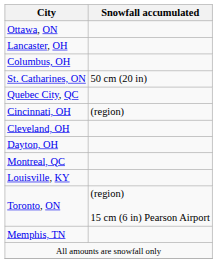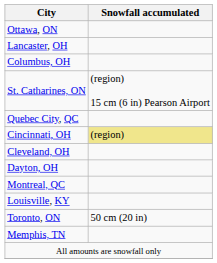St. Catharines, ON | Snowfall accumulated: 50 cm (20 in) -> (region) 15 cm (6 in) Pearson Airport
Cincinnati, OH | Snowfall accumulated: no background -> khaki background
Toronto, ON | Snowfall accumulated: (region) 15 cm (6 in) Pearson Airport -> 50 cm (20 in)
